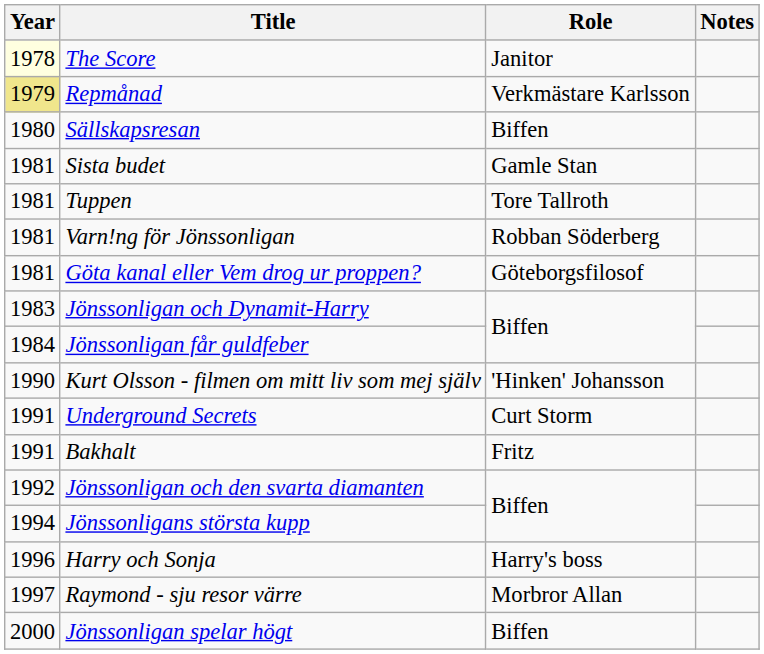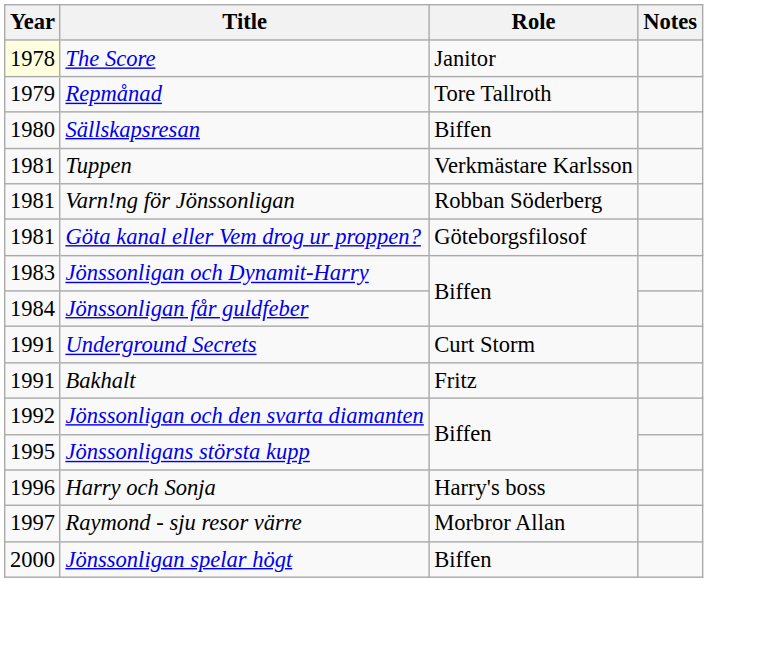Repmånad | Year: khaki background -> no background
Repmånad | Role: Verkmästare Karlsson -> Tore Tallroth
- row: 1981 | Sista budet | Gamle Stan
Tuppen | Role: Tore Tallroth -> Verkmästare Karlsson
- row: 1990 | Kurt Olsson - filmen om mitt liv som mej själv | 'Hinken' Johansson
Jönssonligans största kupp | Year: 1994 -> 1995
